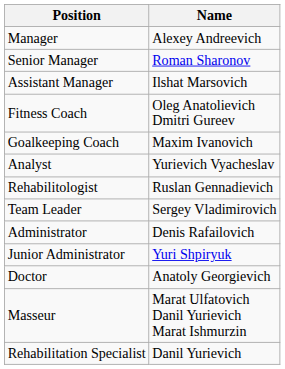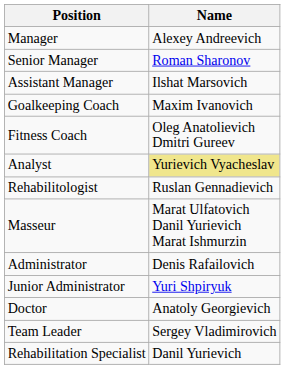rows swapped: Goalkeeping Coach <-> Fitness Coach
Analyst | Name: no background -> khaki background
rows swapped: Team Leader <-> Masseur
